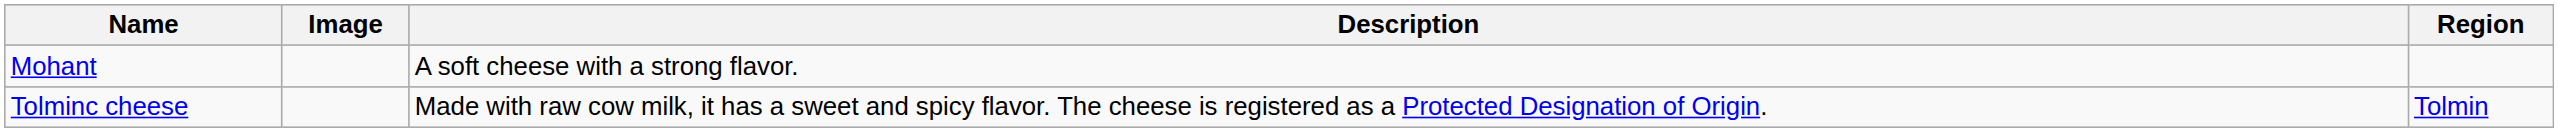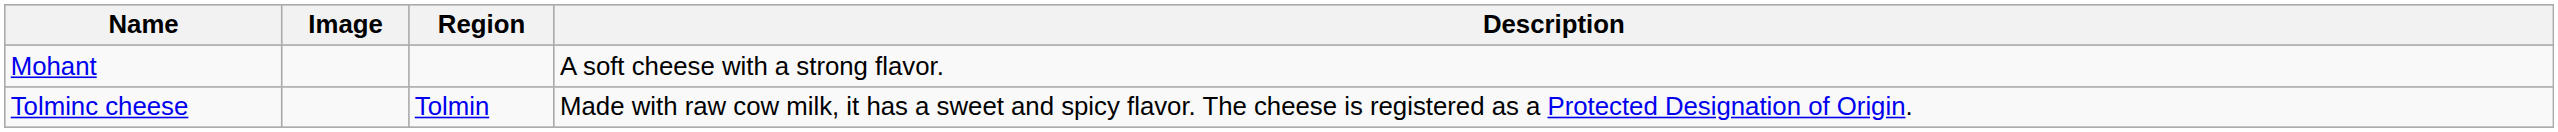columns swapped: Region <-> Description
